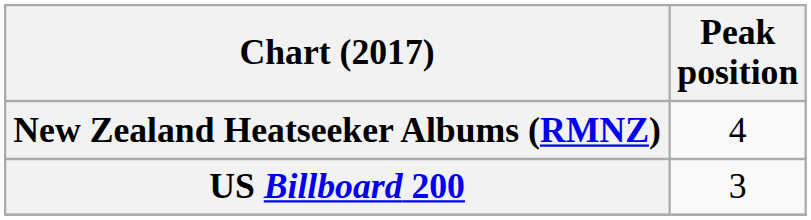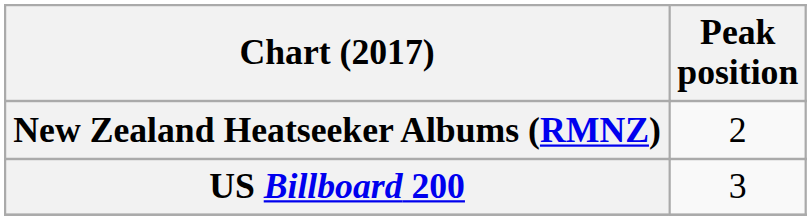New Zealand Heatseeker Albums (RMNZ) | Peak position: 4 -> 2
